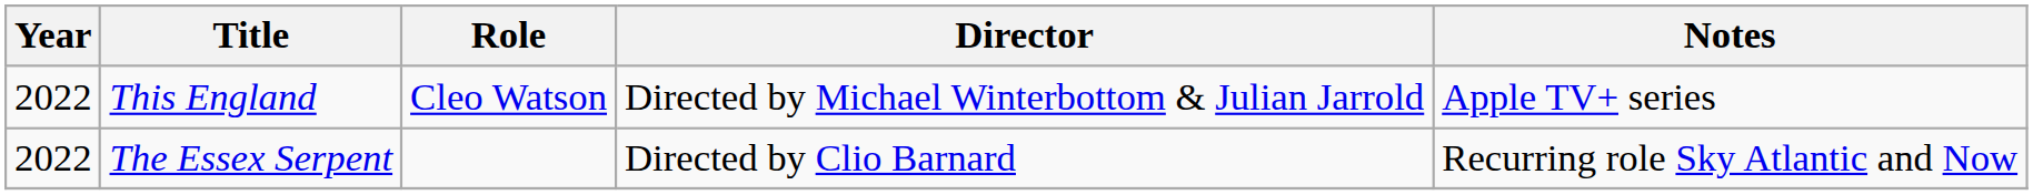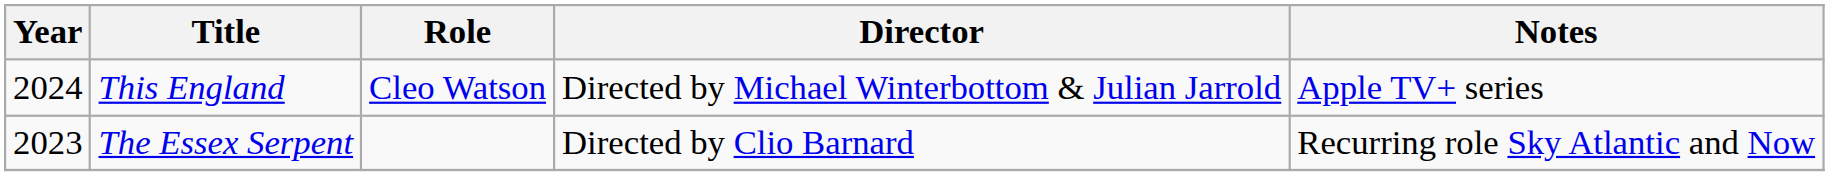This England | Year: 2022 -> 2024
The Essex Serpent | Year: 2022 -> 2023
